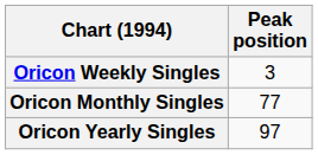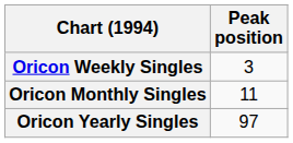Oricon Monthly Singles | Peak position: 77 -> 11
